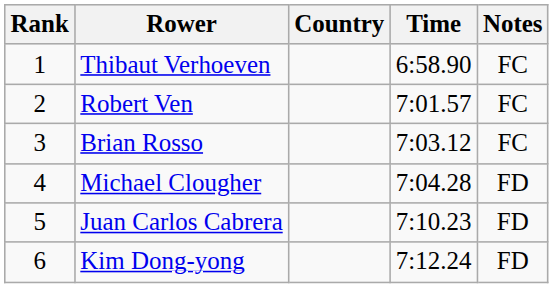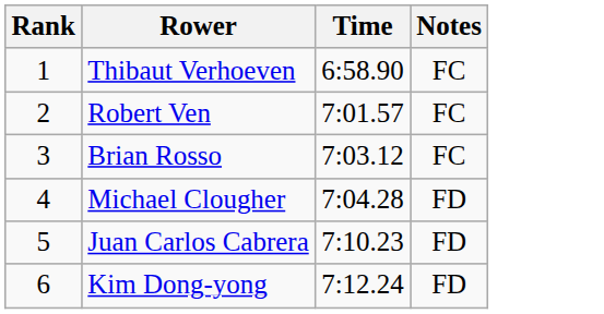- column: Country
